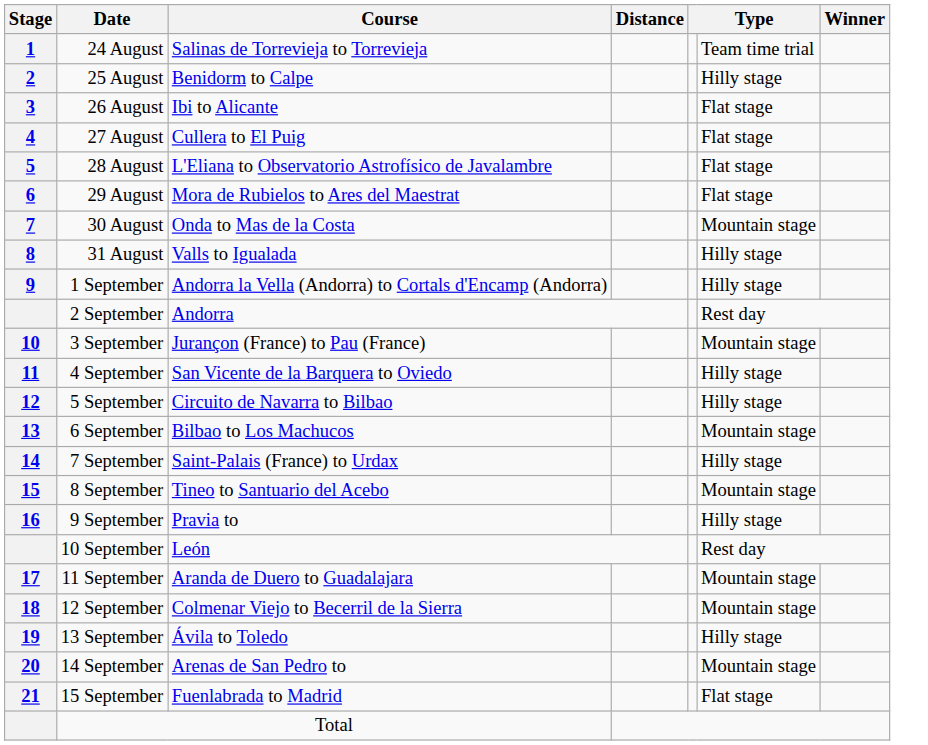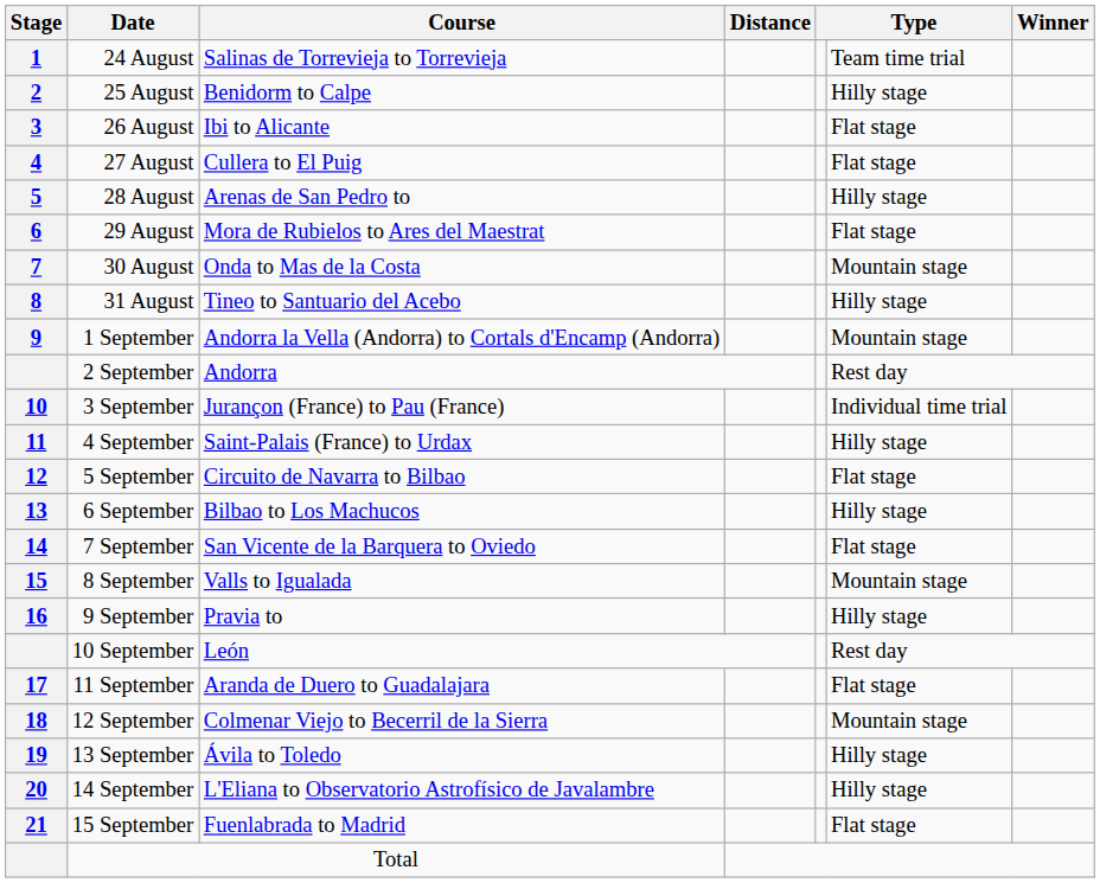28 August | Course: L'Eliana to Observatorio Astrofísico de Javalambre -> Arenas de San Pedro to
28 August | column 6: Flat stage -> Hilly stage
31 August | Course: Valls to Igualada -> Tineo to Santuario del Acebo
1 September | column 6: Hilly stage -> Mountain stage
3 September | column 6: Mountain stage -> Individual time trial
4 September | Course: San Vicente de la Barquera to Oviedo -> Saint-Palais (France) to Urdax
5 September | column 6: Hilly stage -> Flat stage
6 September | column 6: Mountain stage -> Hilly stage
7 September | Course: Saint-Palais (France) to Urdax -> San Vicente de la Barquera to Oviedo
7 September | column 6: Hilly stage -> Flat stage
8 September | Course: Tineo to Santuario del Acebo -> Valls to Igualada
11 September | column 6: Mountain stage -> Flat stage
14 September | Course: Arenas de San Pedro to -> L'Eliana to Observatorio Astrofísico de Javalambre
14 September | column 6: Mountain stage -> Hilly stage
